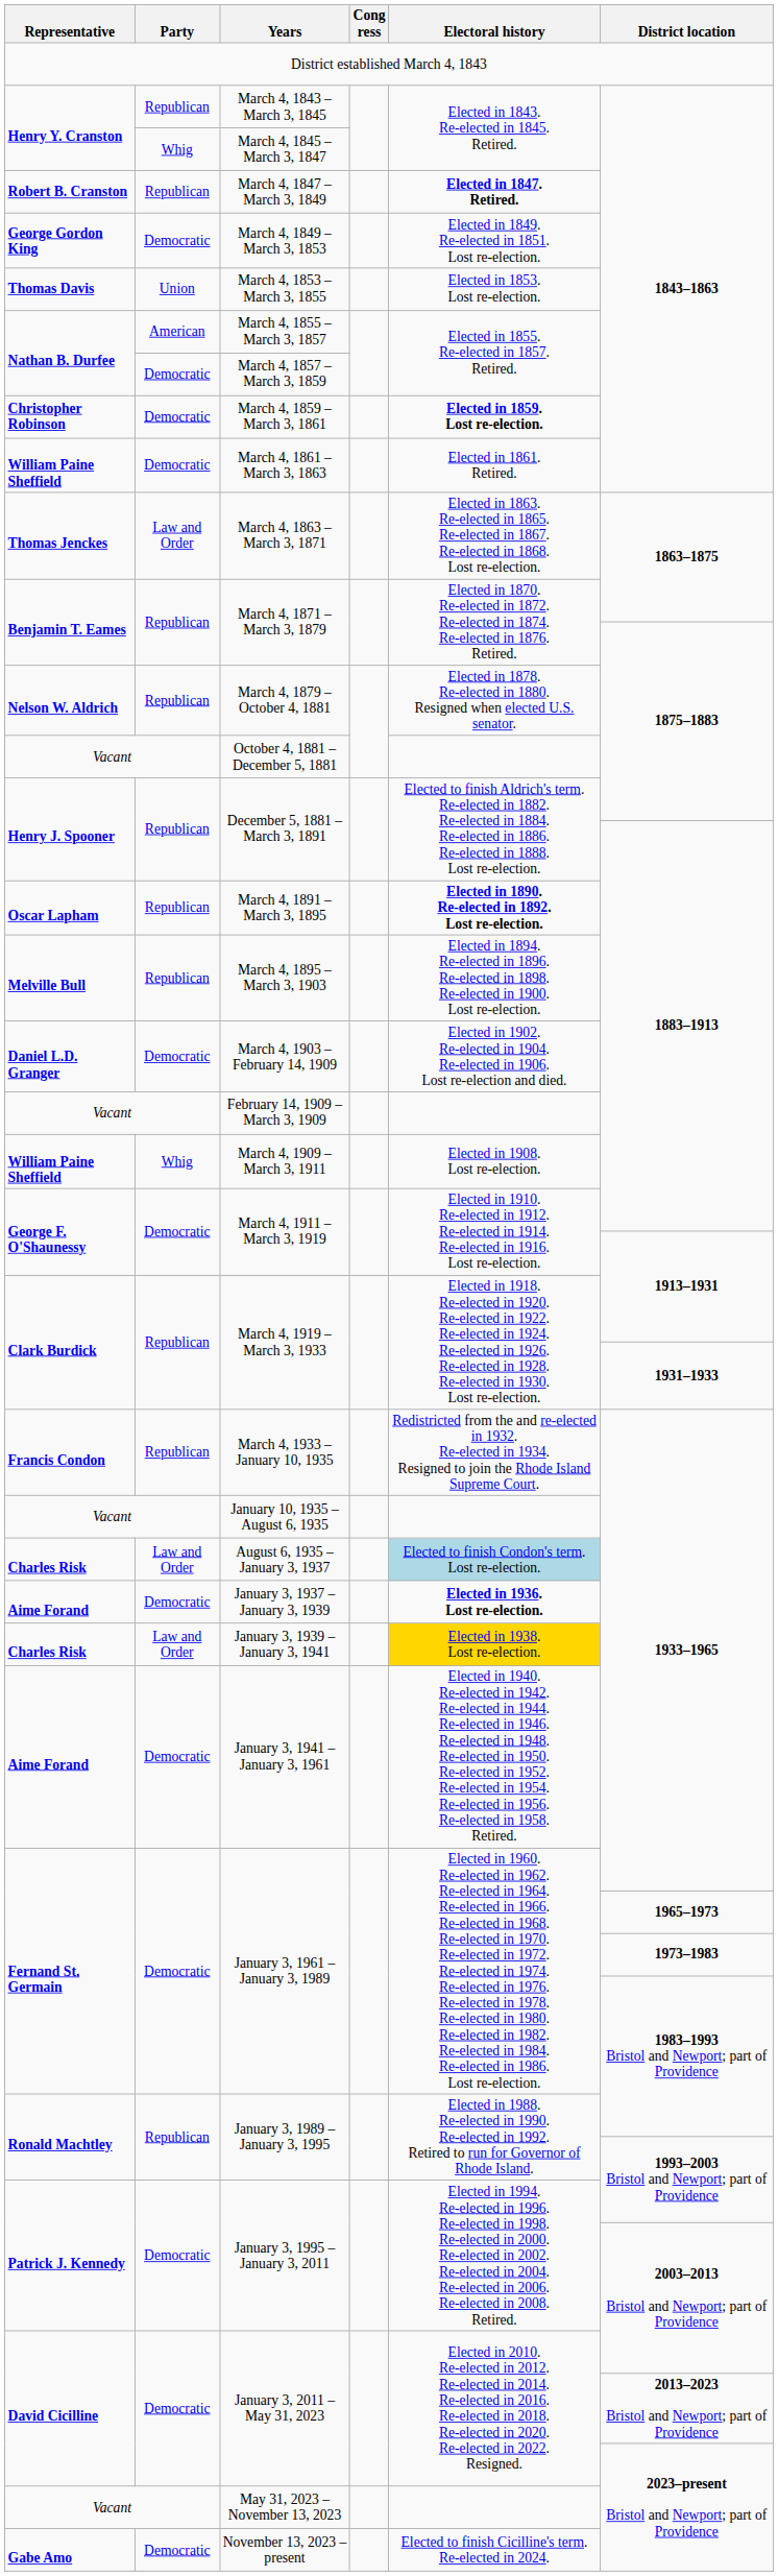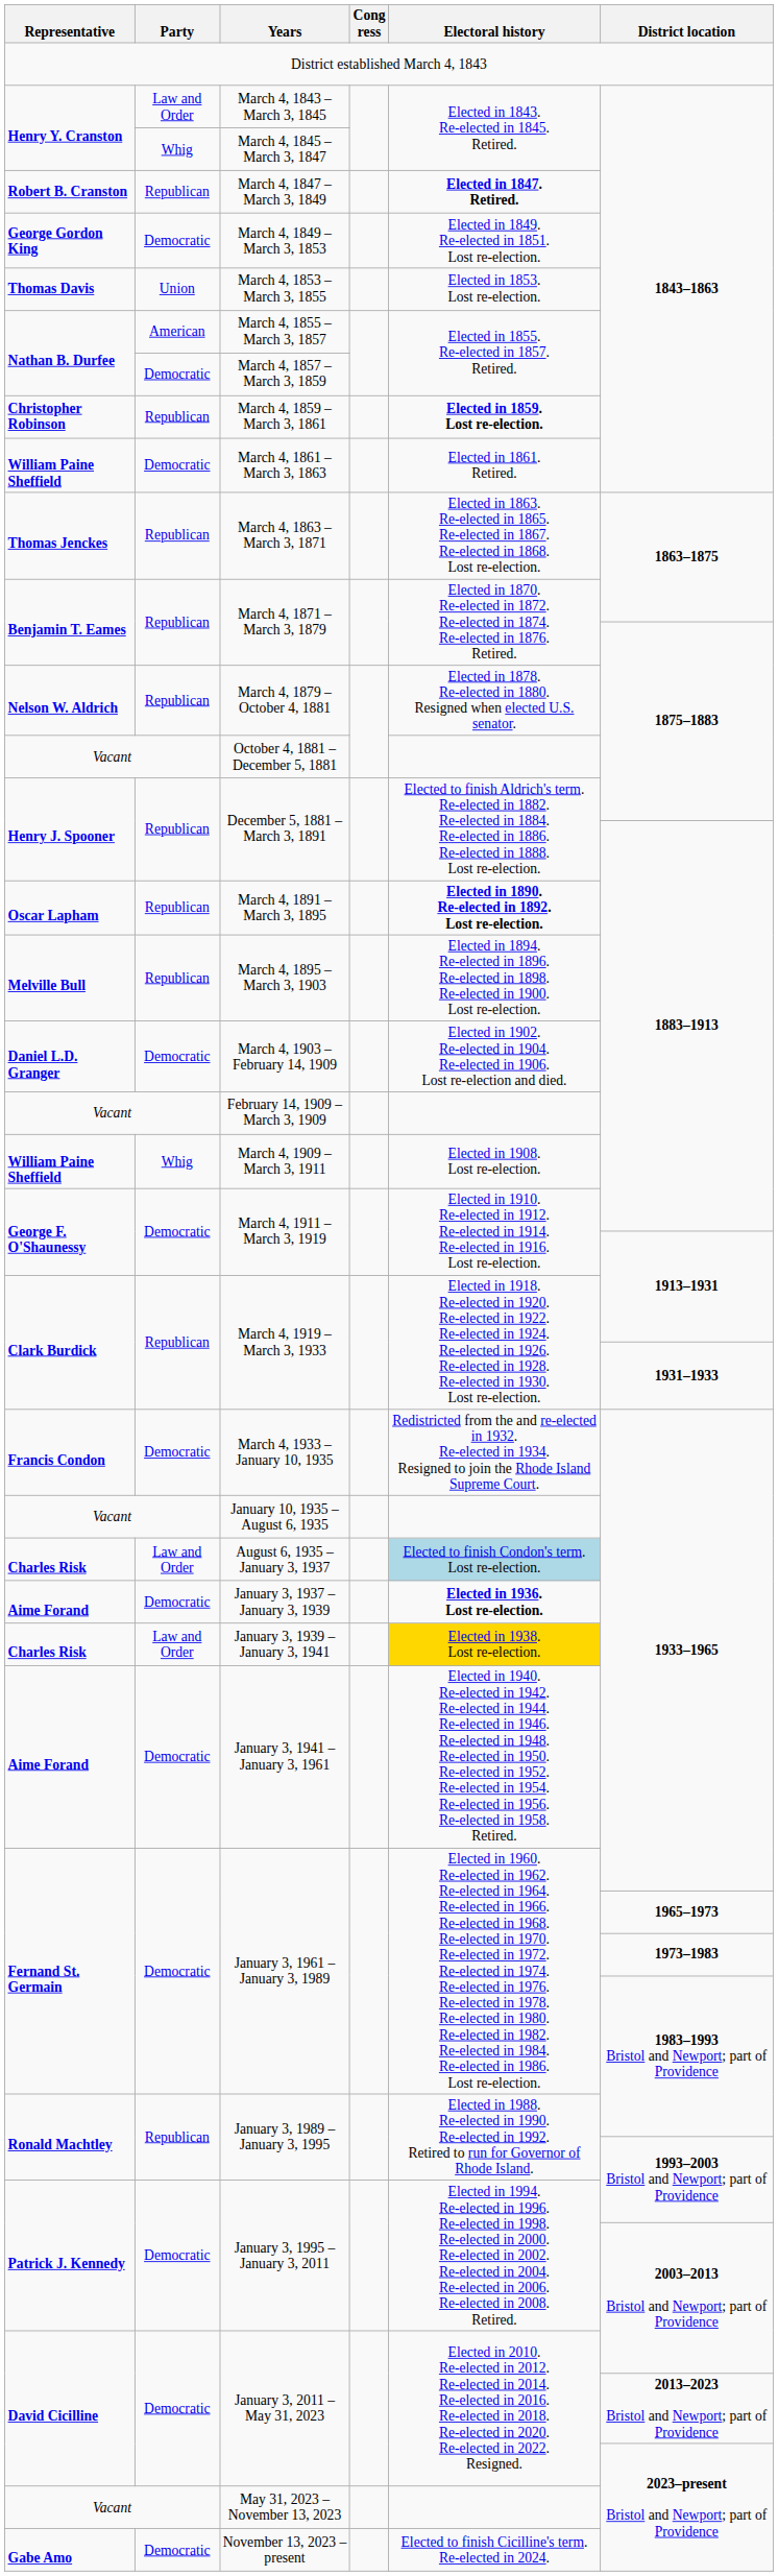March 4, 1843 – March 3, 1845 | Party: Republican -> Law and Order
March 4, 1859 – March 3, 1861 | Party: Democratic -> Republican
March 4, 1863 – March 3, 1871 | Party: Law and Order -> Republican
March 4, 1933 – January 10, 1935 | Party: Republican -> Democratic
